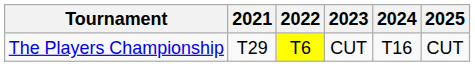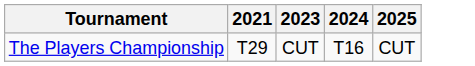- column: 2022 | T6
